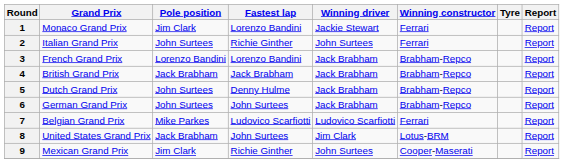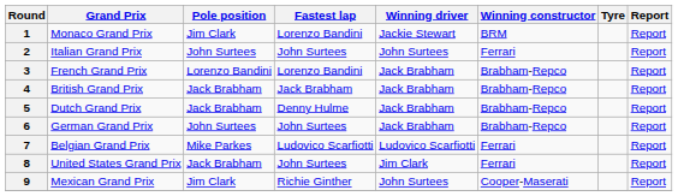1 | Winning constructor: Ferrari -> BRM
2 | Fastest lap: Richie Ginther -> John Surtees
5 | Pole position: John Surtees -> Jack Brabham
8 | Winning constructor: Lotus-BRM -> Ferrari
